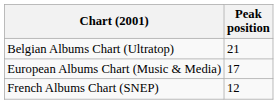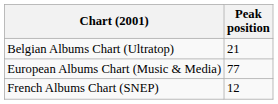European Albums Chart (Music & Media) | Peak position: 17 -> 77
